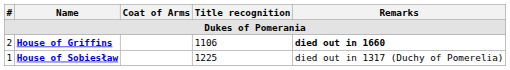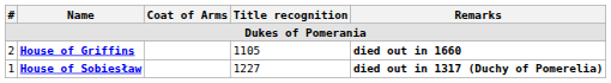House of Griffins | Title recognition: 1106 -> 1105
House of Sobiesław | Title recognition: 1225 -> 1227
House of Sobiesław | Remarks: normal -> bold
